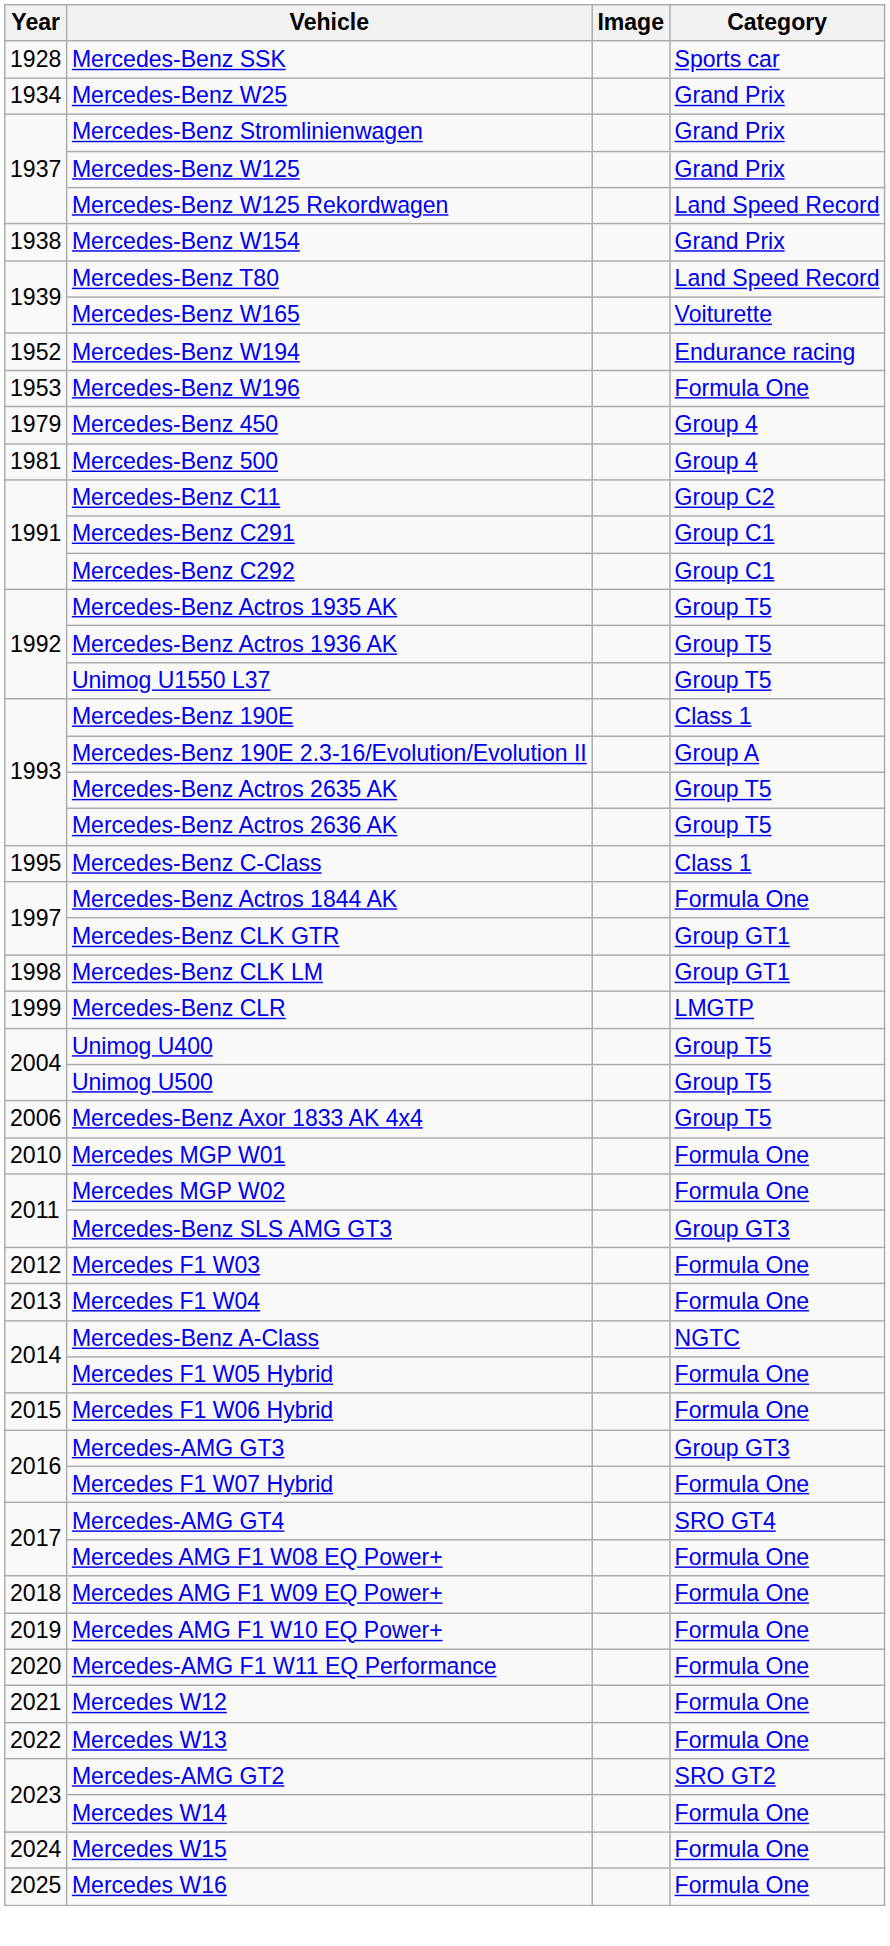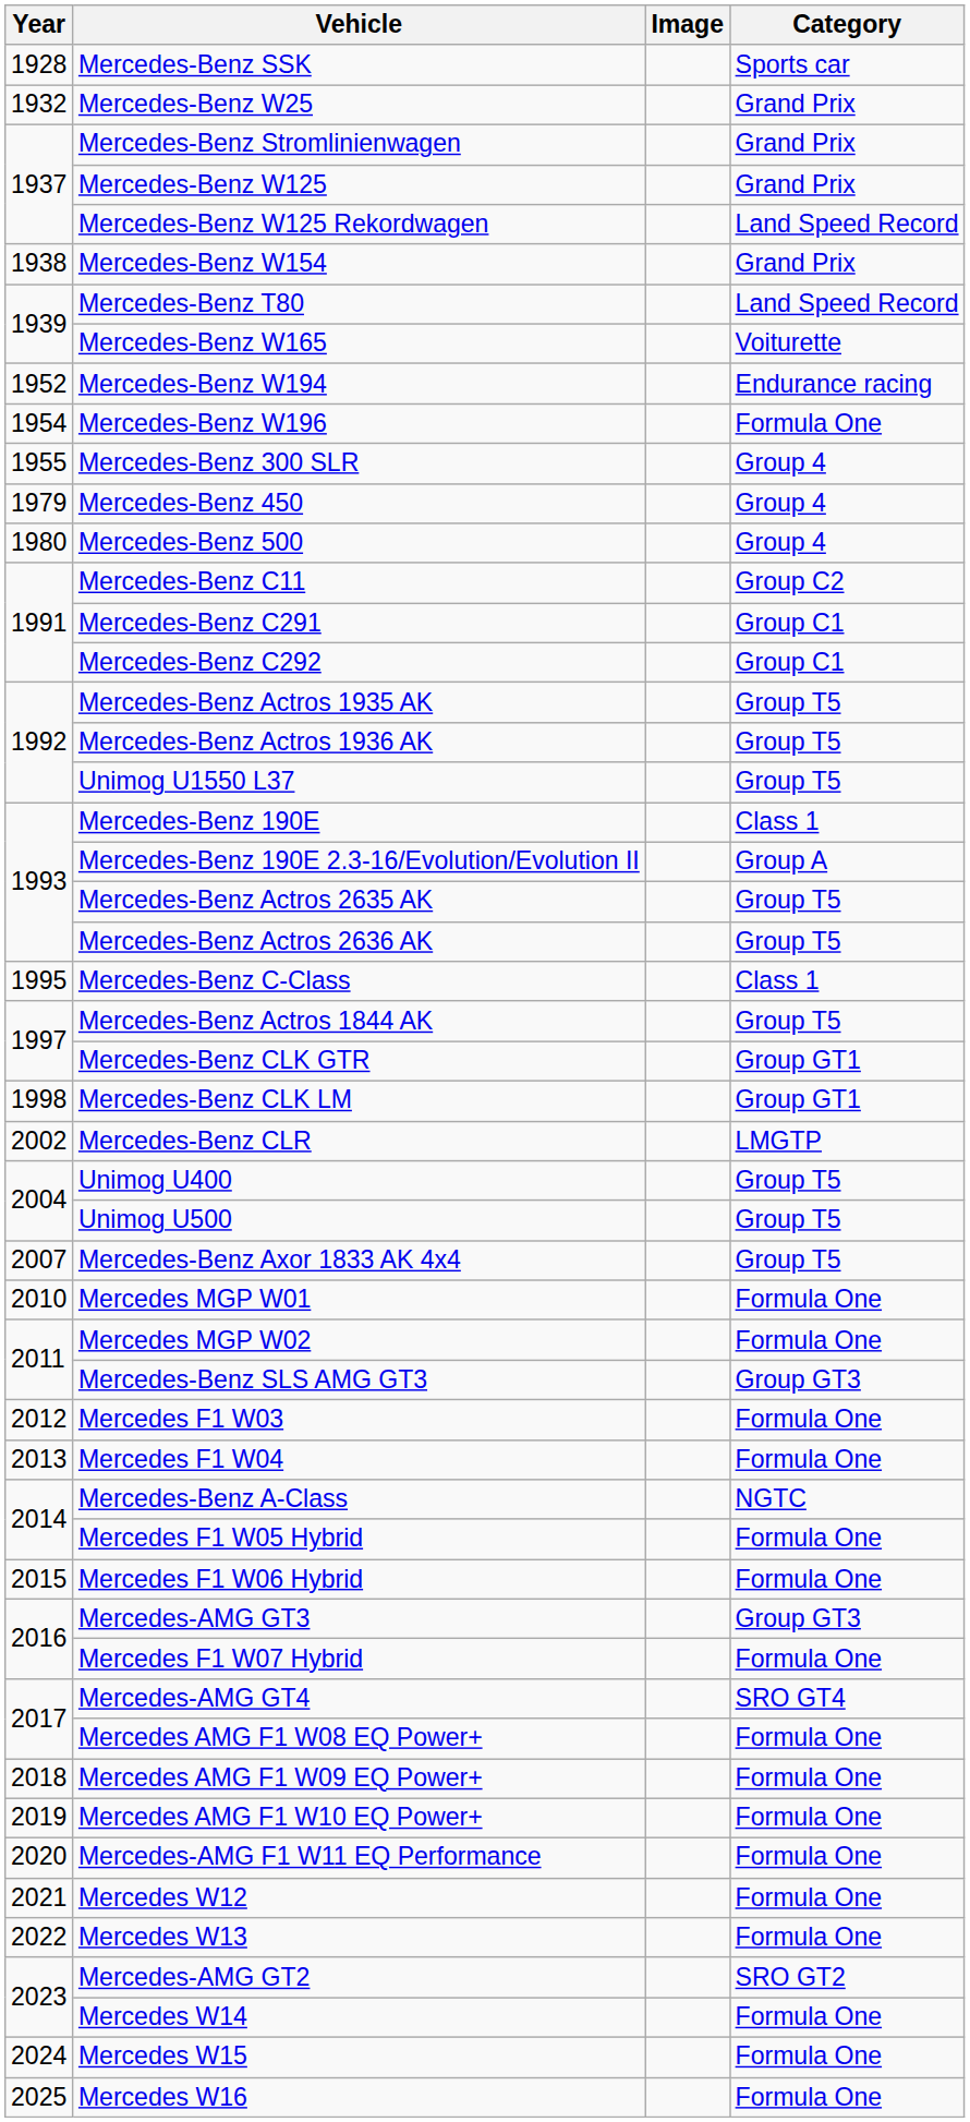Mercedes-Benz W25 | Year: 1934 -> 1932
Mercedes-Benz W196 | Year: 1953 -> 1954
+ row: 1955 | Mercedes-Benz 300 SLR | Group 4
Mercedes-Benz 500 | Year: 1981 -> 1980
Mercedes-Benz Actros 1844 AK | Category: Formula One -> Group T5
Mercedes-Benz CLR | Year: 1999 -> 2002
Mercedes-Benz Axor 1833 AK 4x4 | Year: 2006 -> 2007
